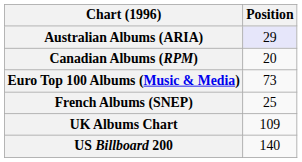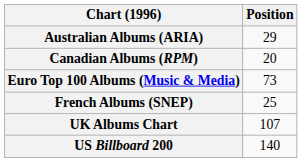Australian Albums (ARIA) | Position: lavender background -> no background
UK Albums Chart | Position: 109 -> 107
